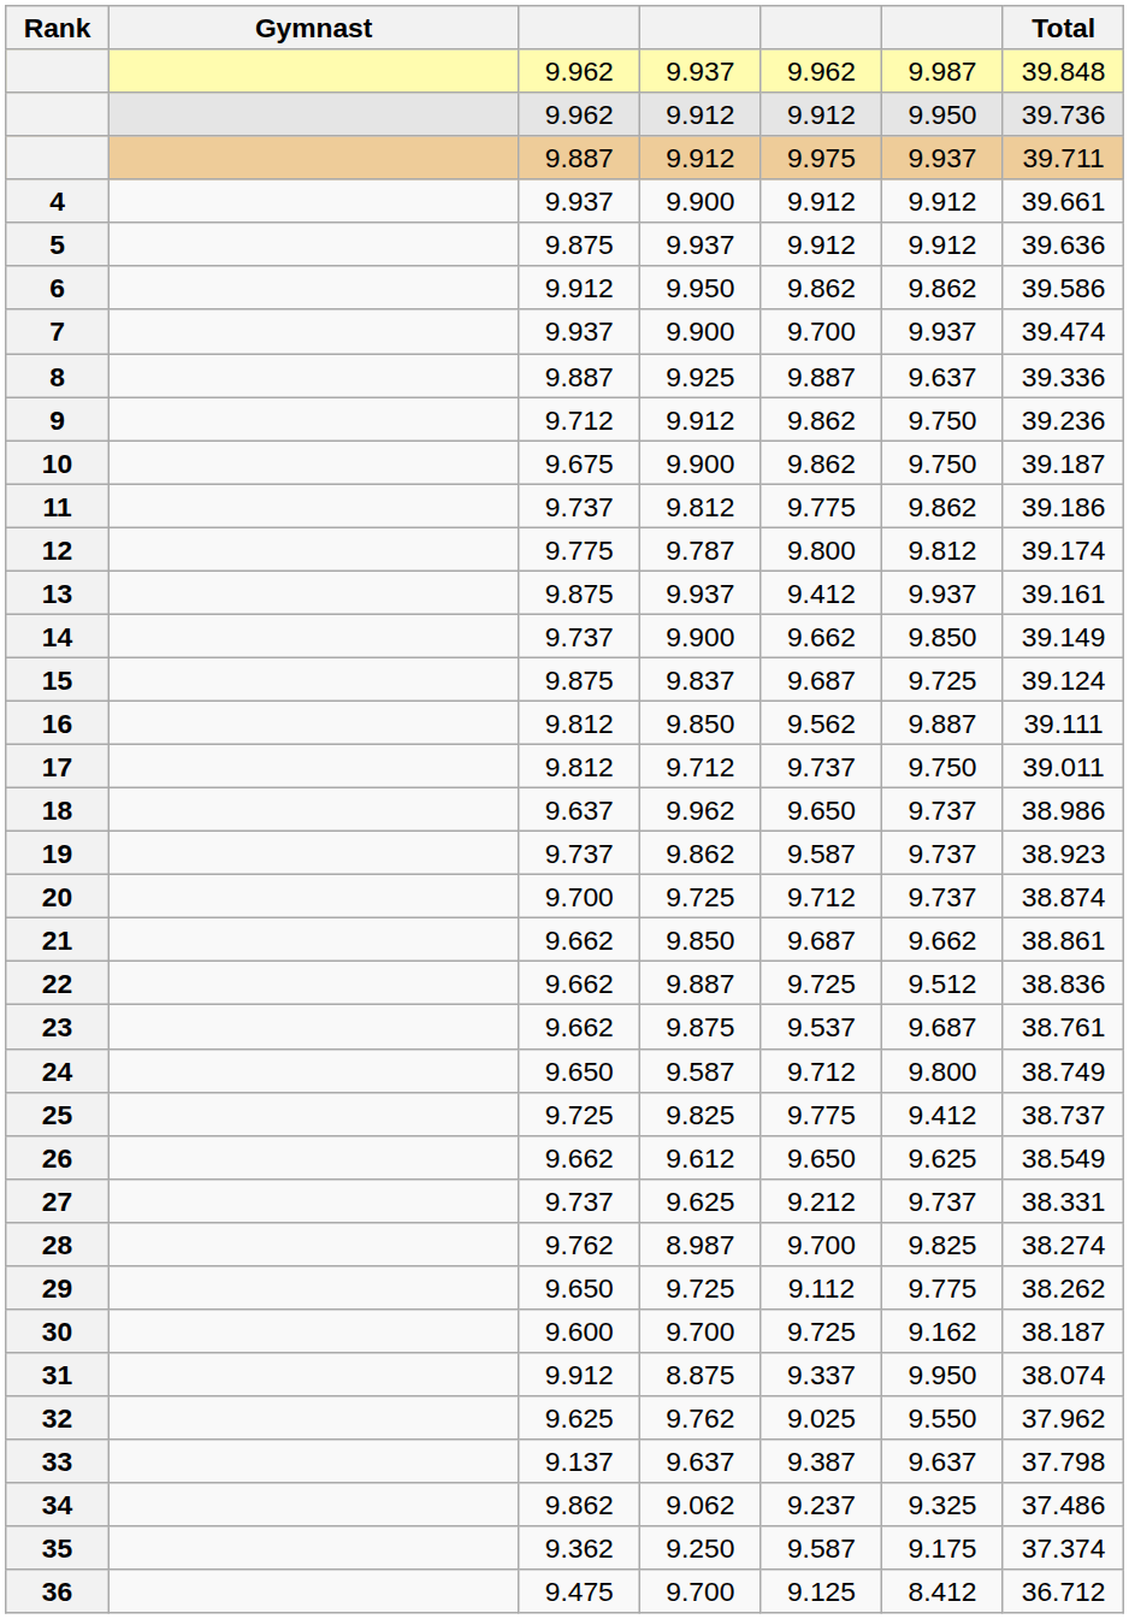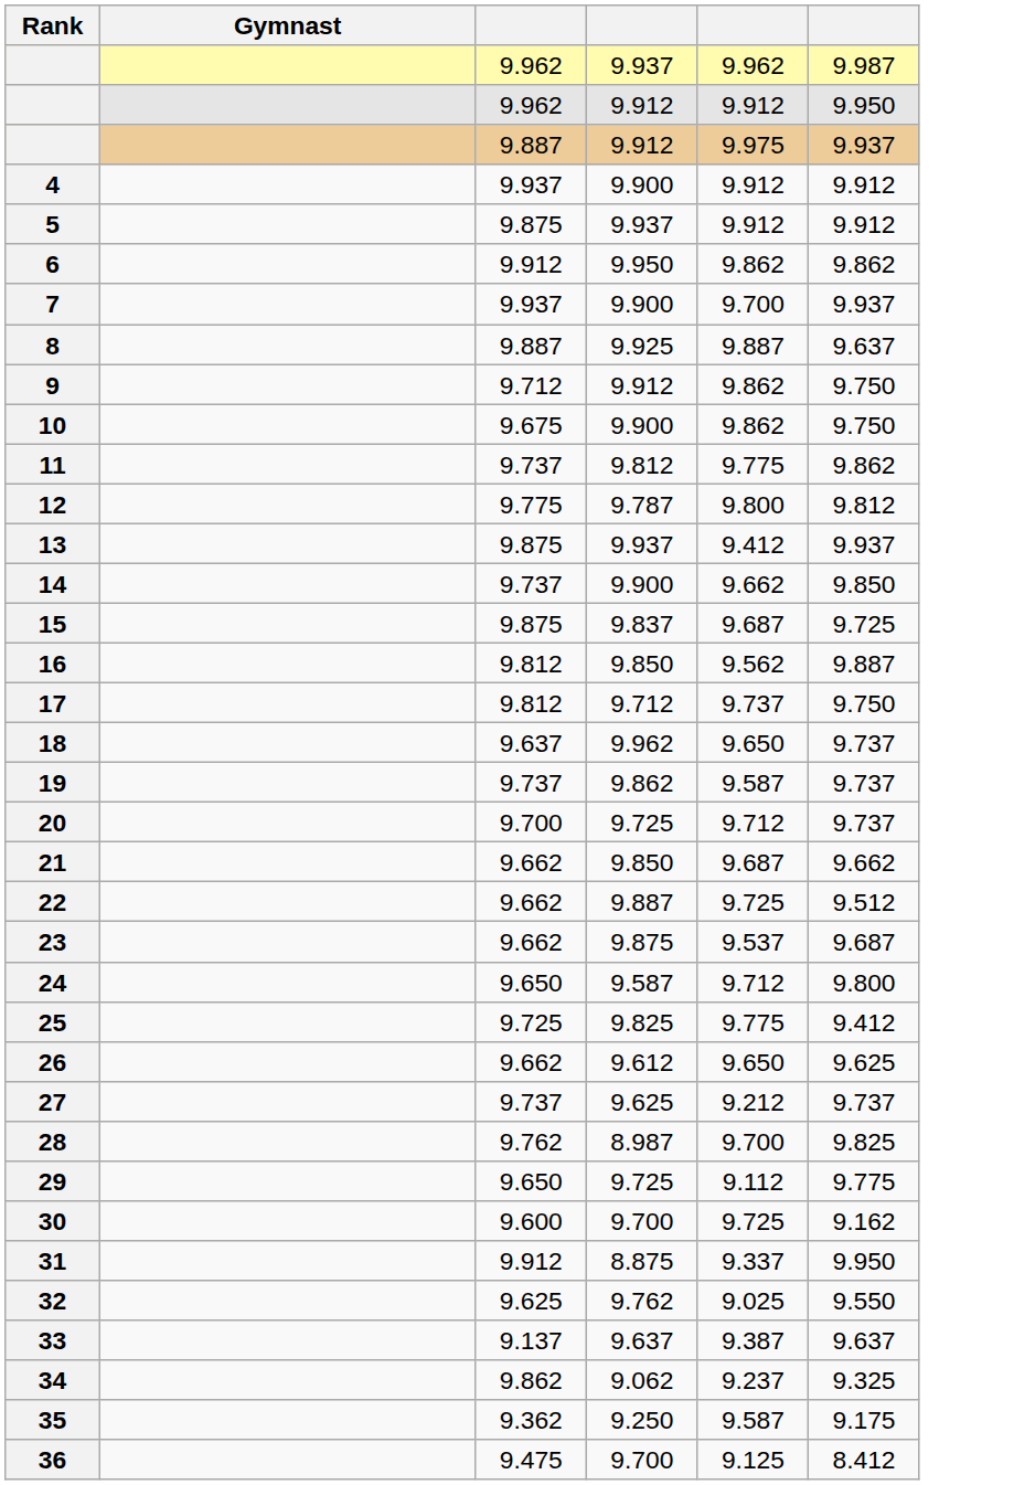- column: Total | 39.848 | 39.736 | 39.711 | 39.661 | 39.636 | 39.586 | 39.474 | 39.336 | 39.236 | 39.187 | 39.186 | 39.174 | 39.161 | 39.149 | 39.124 | 39.111 | 39.011 | 38.986 | 38.923 | 38.874 | 38.861 | 38.836 | 38.761 | 38.749 | 38.737 | 38.549 | 38.331 | 38.274 | 38.262 | 38.187 | 38.074 | 37.962 | 37.798 | 37.486 | 37.374 | 36.712
